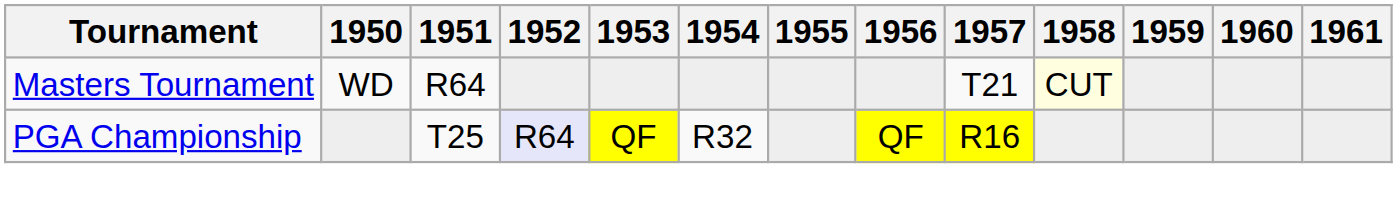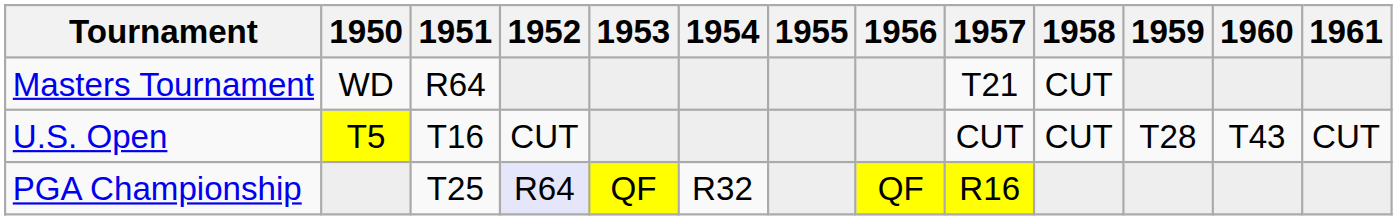Masters Tournament | 1958: lightyellow background -> no background
+ row: U.S. Open | T5 | T16 | CUT | CUT | CUT | T28 | T43 | CUT
